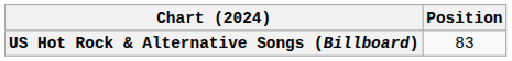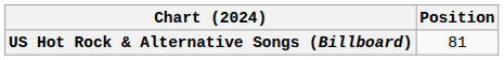US Hot Rock & Alternative Songs (Billboard) | Position: 83 -> 81
